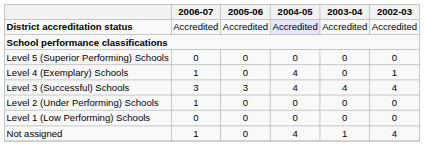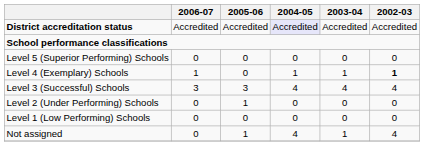Level 4 (Exemplary) Schools | 2004-05: 4 -> 1
Level 4 (Exemplary) Schools | 2003-04: 0 -> 1
Level 4 (Exemplary) Schools | 2002-03: normal -> bold
Level 2 (Under Performing) Schools | 2006-07: 1 -> 0
Level 2 (Under Performing) Schools | 2005-06: 0 -> 1
Not assigned | 2006-07: 1 -> 0
Not assigned | 2005-06: 0 -> 1
